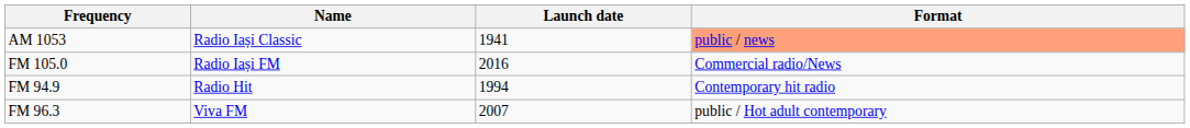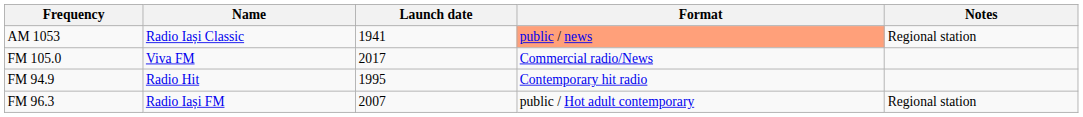+ column: Notes | Regional station | Regional station
FM 105.0 | Name: Radio Iași FM -> Viva FM
FM 105.0 | Launch date: 2016 -> 2017
FM 94.9 | Launch date: 1994 -> 1995
FM 96.3 | Name: Viva FM -> Radio Iași FM
